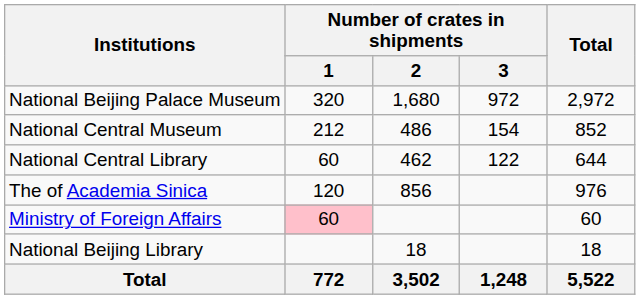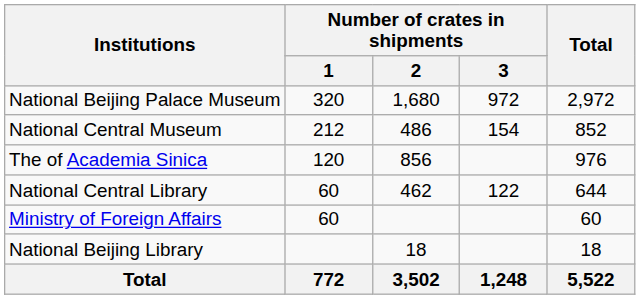rows swapped: National Central Library <-> The of Academia Sinica
Ministry of Foreign Affairs | Number of crates in shipments / 1: pink background -> no background
